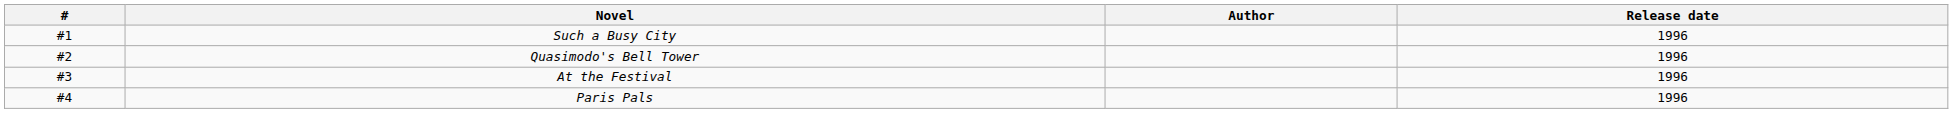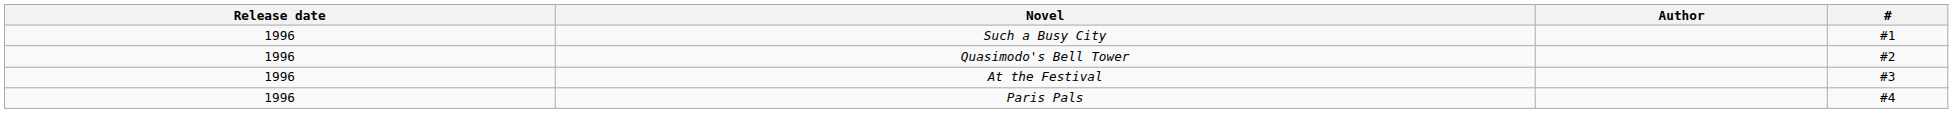columns swapped: # <-> Release date
